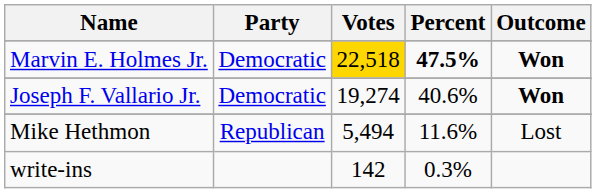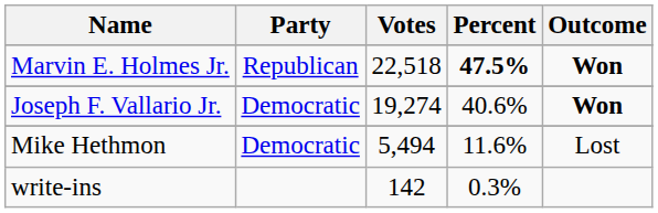Marvin E. Holmes Jr. | Party: Democratic -> Republican
Marvin E. Holmes Jr. | Votes: gold background -> no background
Mike Hethmon | Party: Republican -> Democratic
